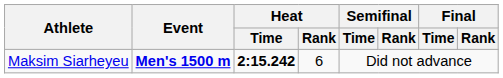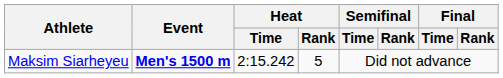Maksim Siarheyeu | Heat / Time: bold -> normal
Maksim Siarheyeu | Heat / Rank: 6 -> 5
